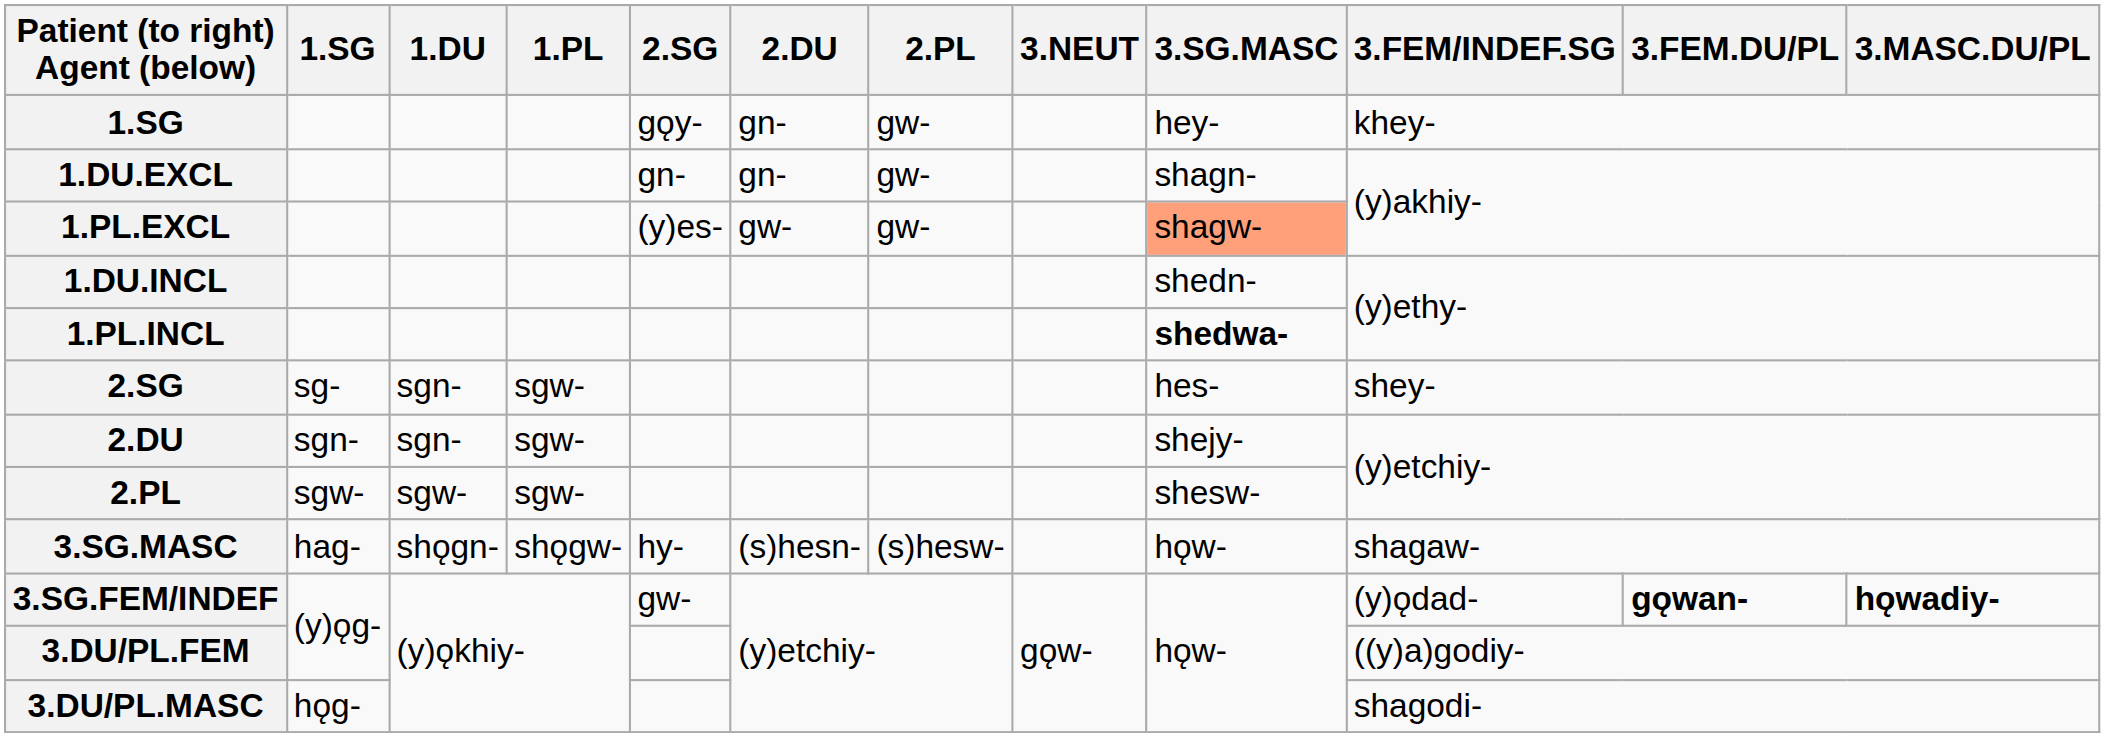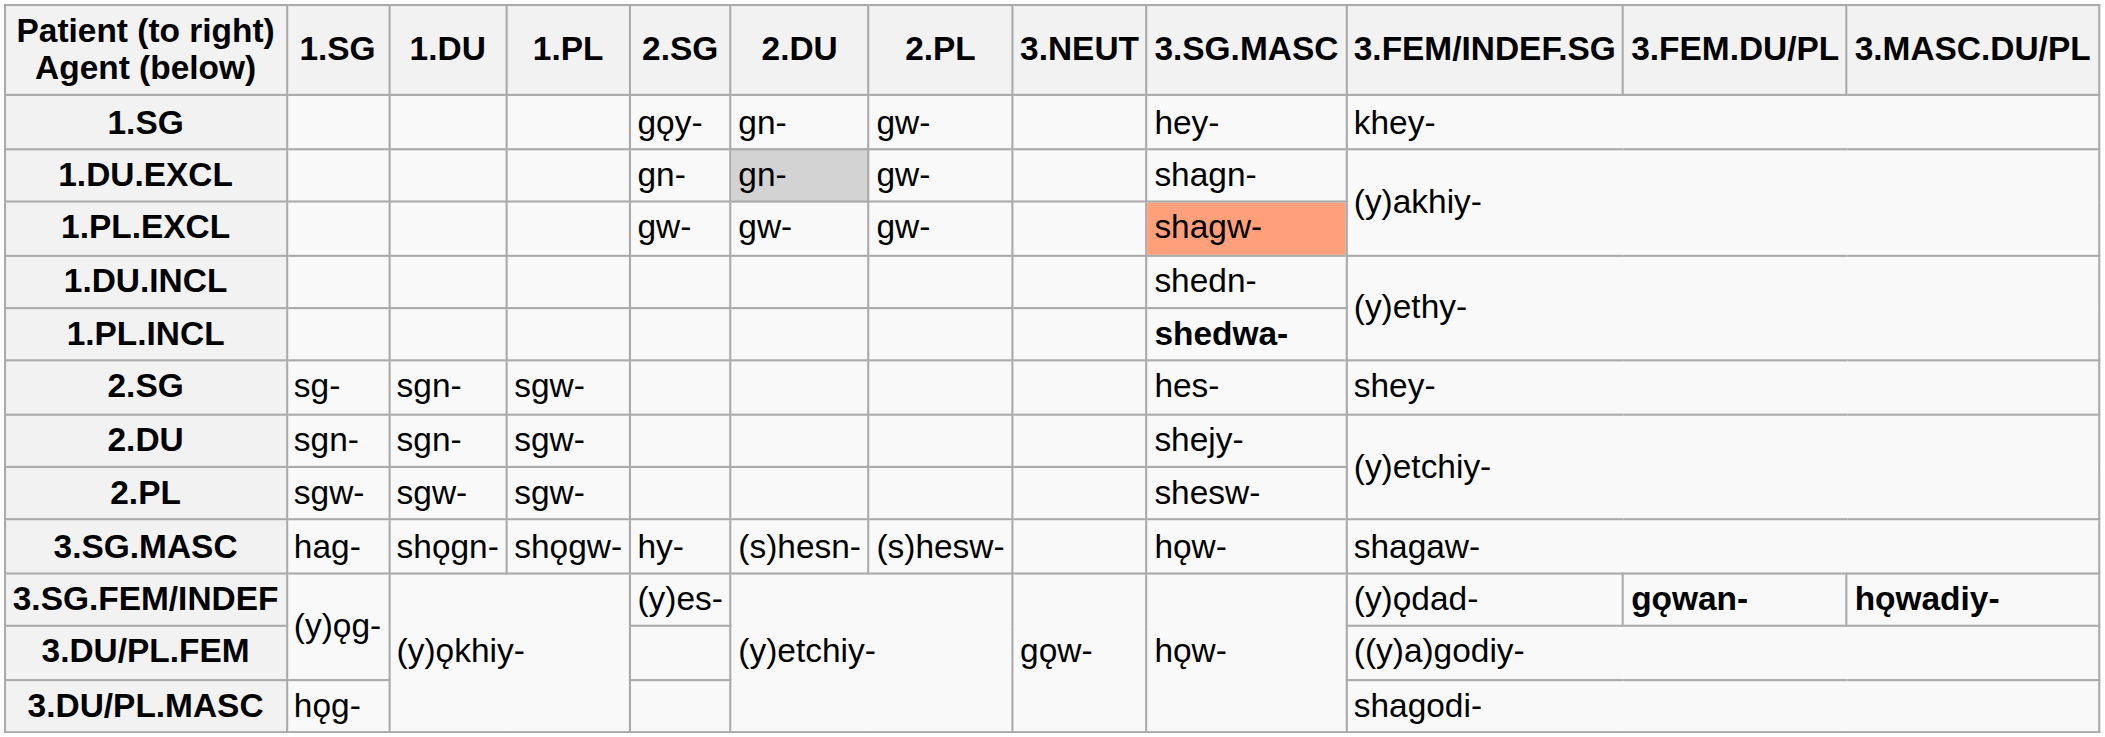1.DU.EXCL | 2.DU: no background -> lightgrey background
1.PL.EXCL | 2.SG: (y)es- -> gw-
3.SG.FEM/INDEF | 2.SG: gw- -> (y)es-
